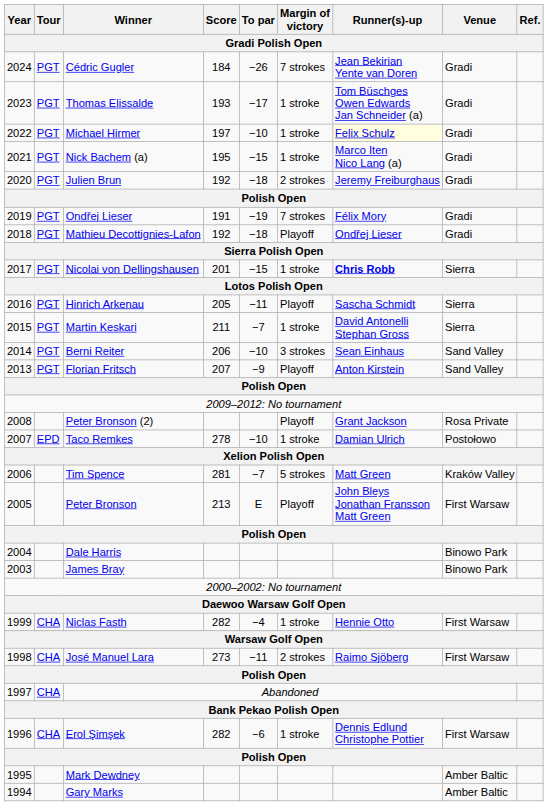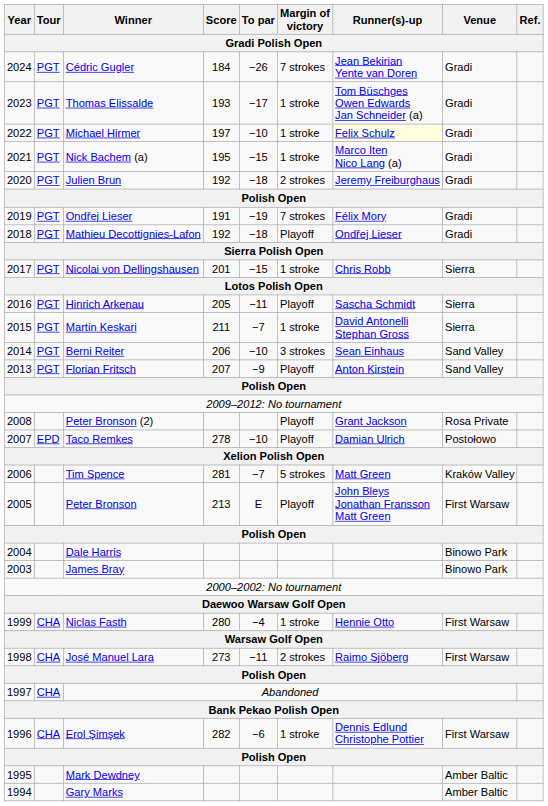Nicolai von Dellingshausen | Runner(s)-up: bold -> normal
Taco Remkes | Margin of victory: 1 stroke -> Playoff
Niclas Fasth | Score: 282 -> 280
